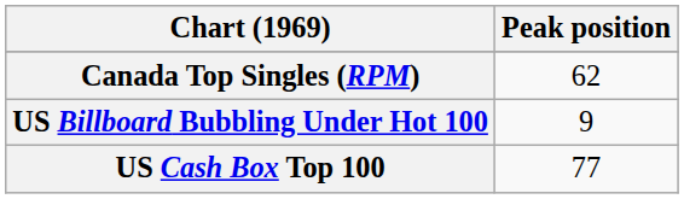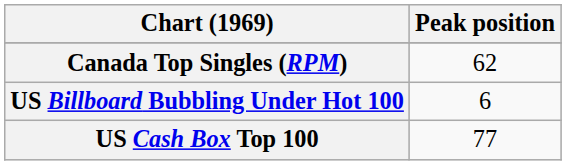US Billboard Bubbling Under Hot 100 | Peak position: 9 -> 6
